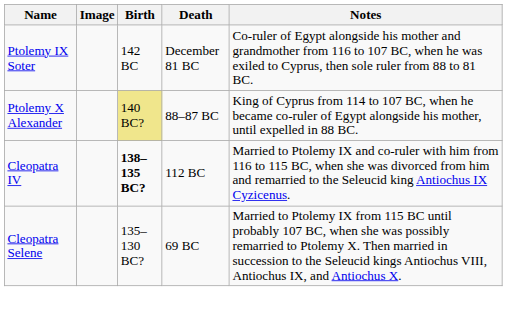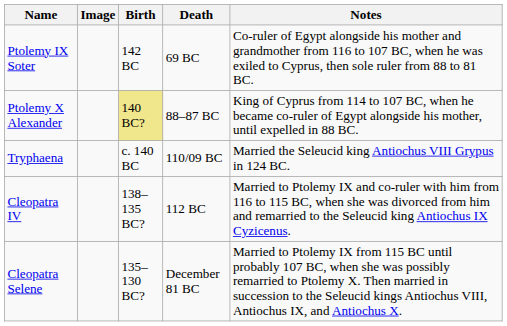Ptolemy IX Soter | Death: December 81 BC -> 69 BC
+ row: Tryphaena | c. 140 BC | 110/09 BC | Married the Seleucid king Antiochus VIII Grypus in 124 BC.
Cleopatra IV | Birth: bold -> normal
Cleopatra Selene | Death: 69 BC -> December 81 BC
